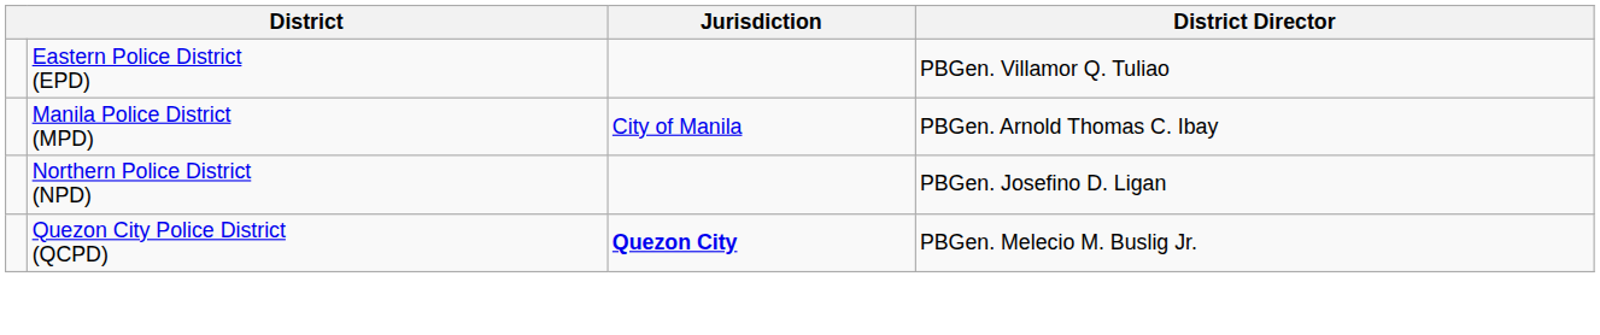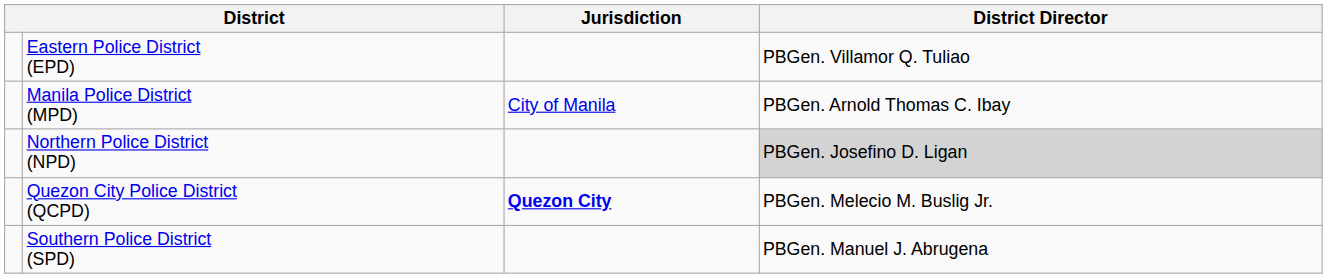Northern Police District (NPD) | District Director: no background -> lightgrey background
+ row: Southern Police District (SPD) | PBGen. Manuel J. Abrugena
